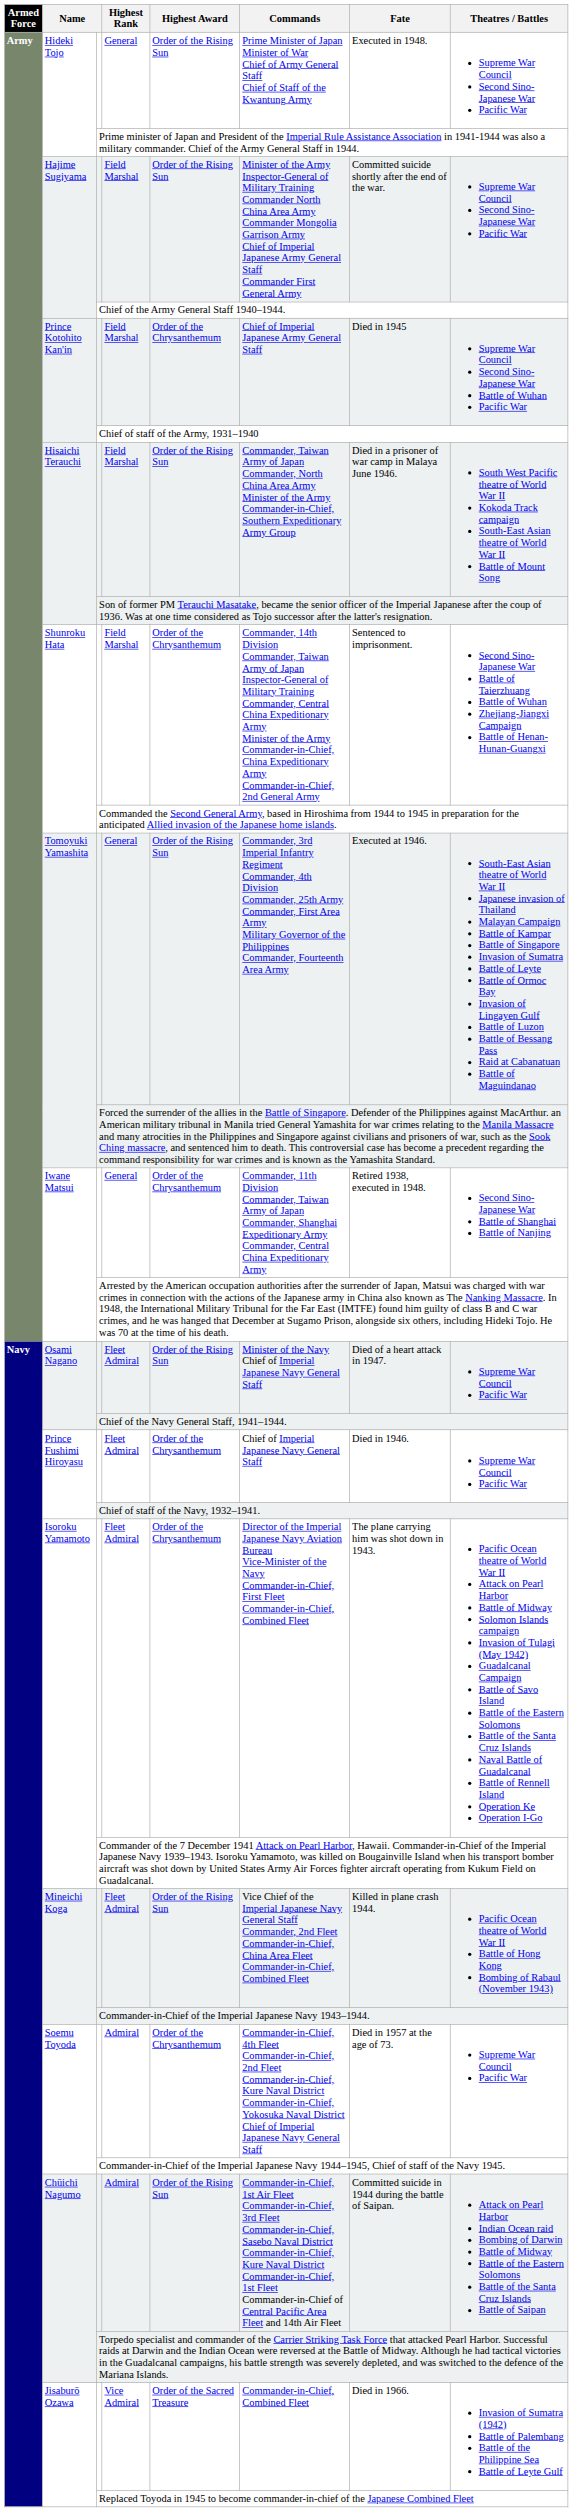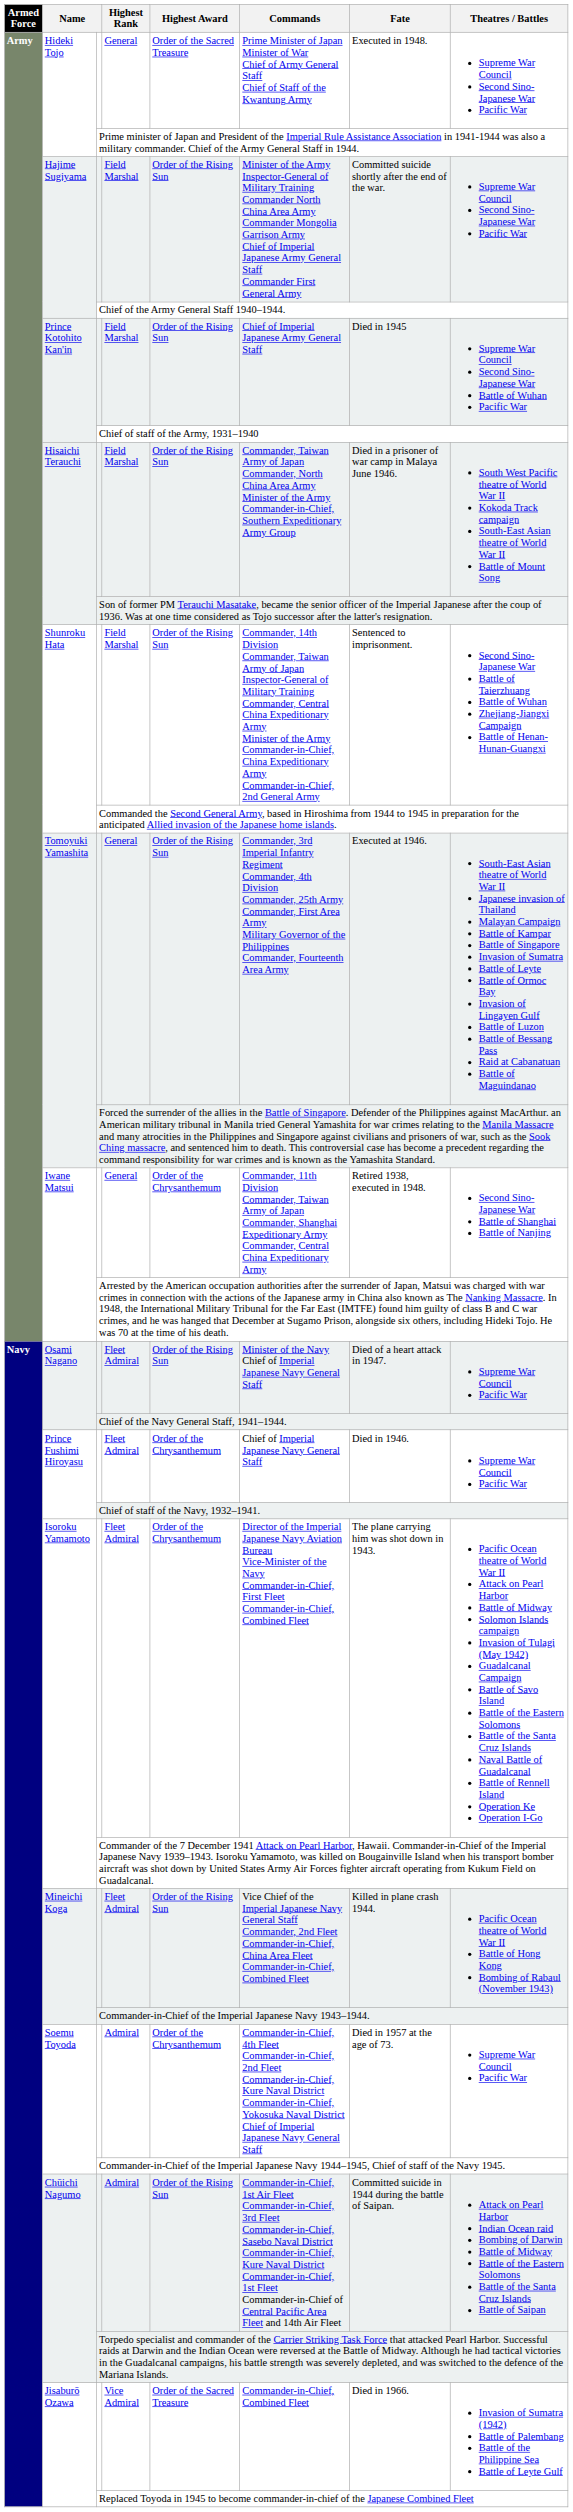Hideki Tojo / General | Highest Award: Order of the Rising Sun -> Order of the Sacred Treasure
Prince Kotohito Kan'in / Field Marshal | Highest Award: Order of the Chrysanthemum -> Order of the Rising Sun
Shunroku Hata / Field Marshal | Highest Award: Order of the Chrysanthemum -> Order of the Rising Sun
